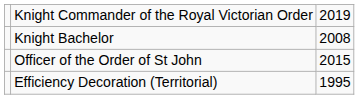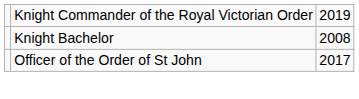Officer of the Order of St John | column 3: 2015 -> 2017
- row: Efficiency Decoration (Territorial) | 1995
